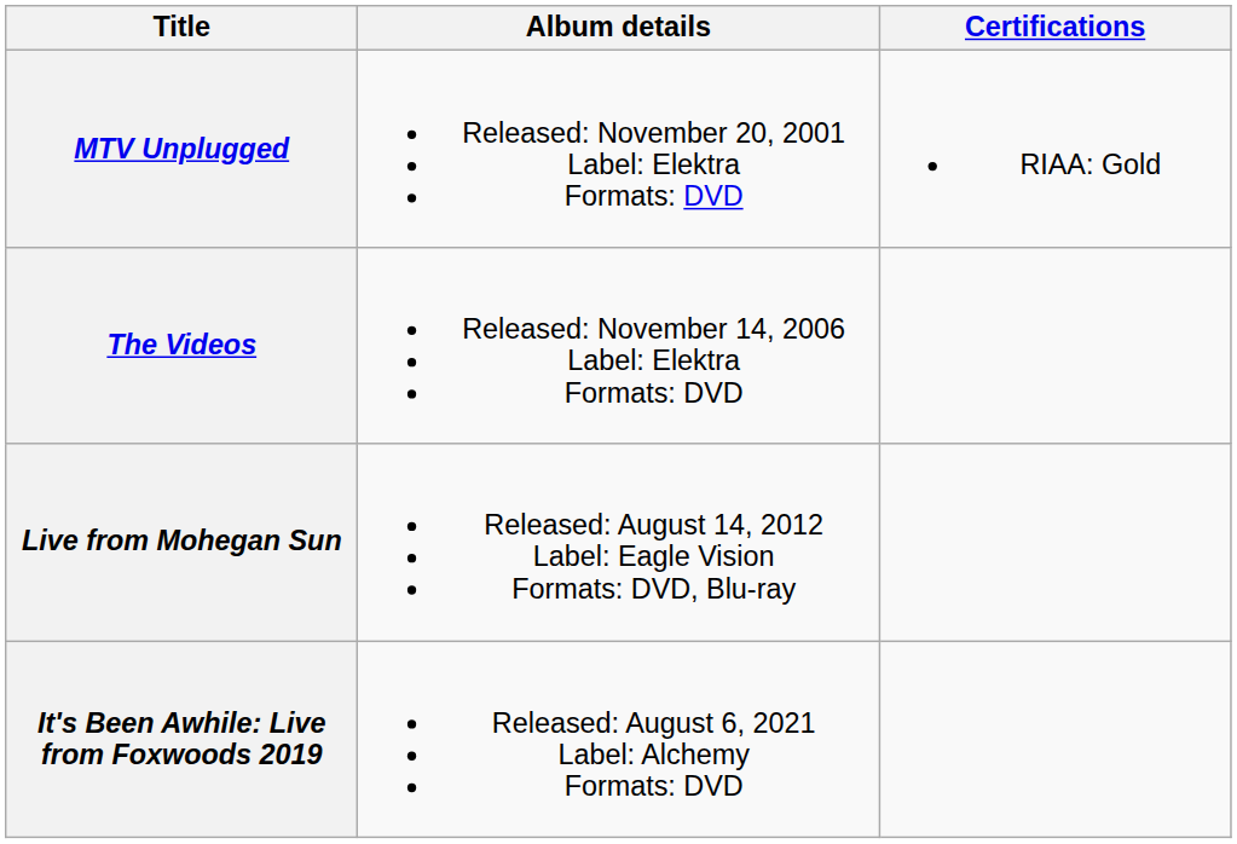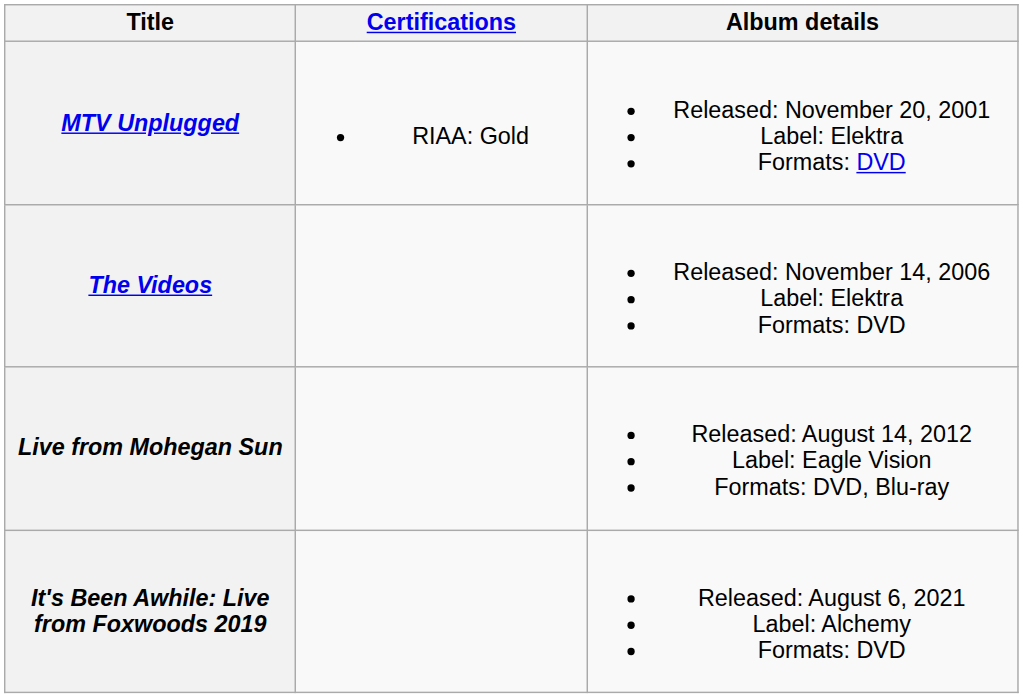columns swapped: Album details <-> Certifications
